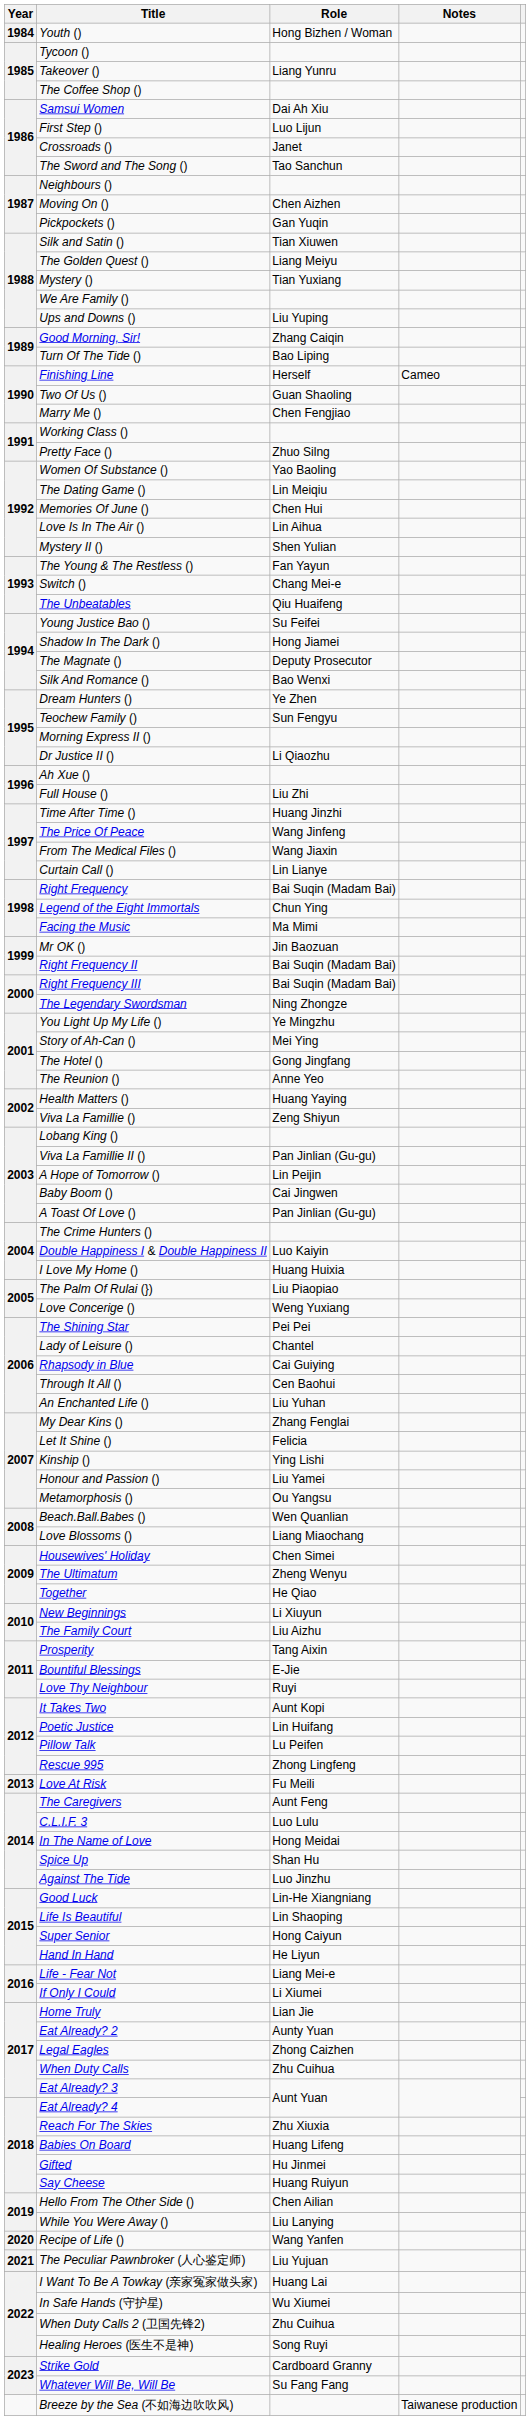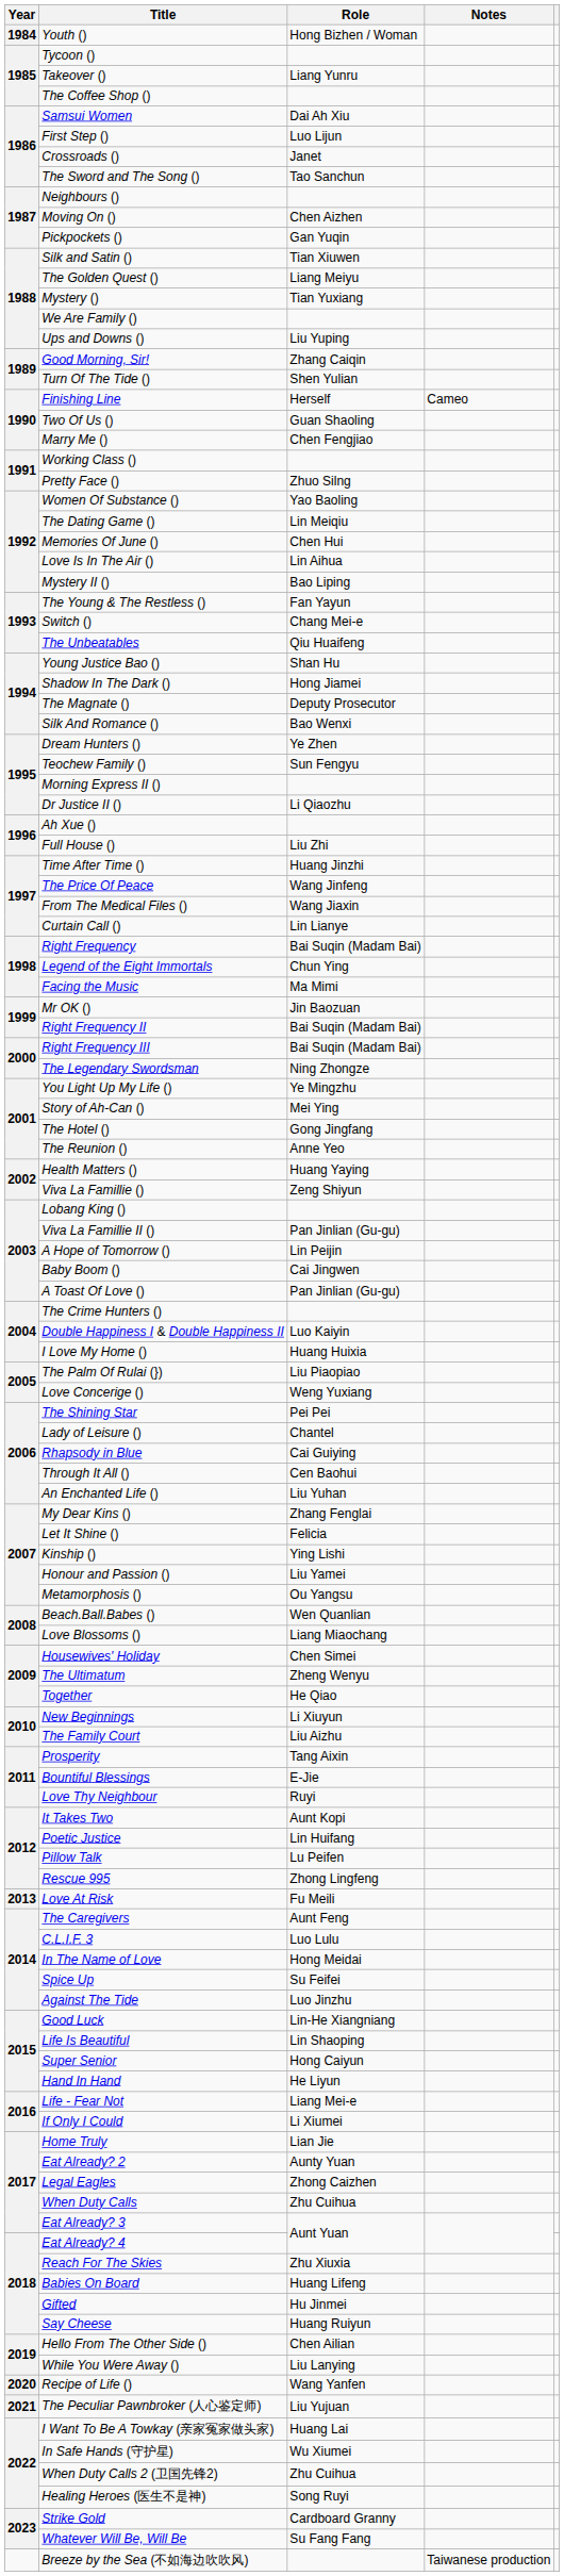Turn Of The Tide () | Role: Bao Liping -> Shen Yulian
Mystery II () | Role: Shen Yulian -> Bao Liping
Young Justice Bao () | Role: Su Feifei -> Shan Hu
Spice Up | Role: Shan Hu -> Su Feifei
